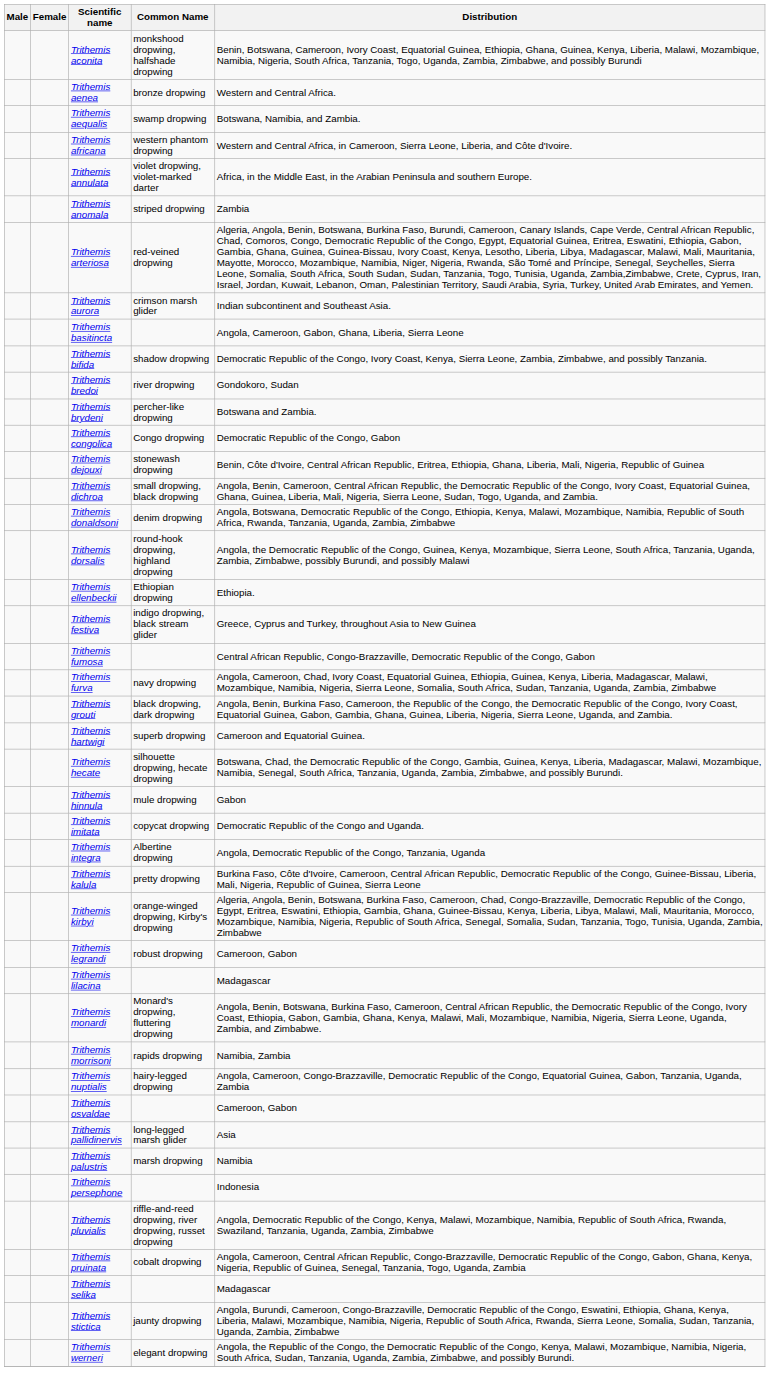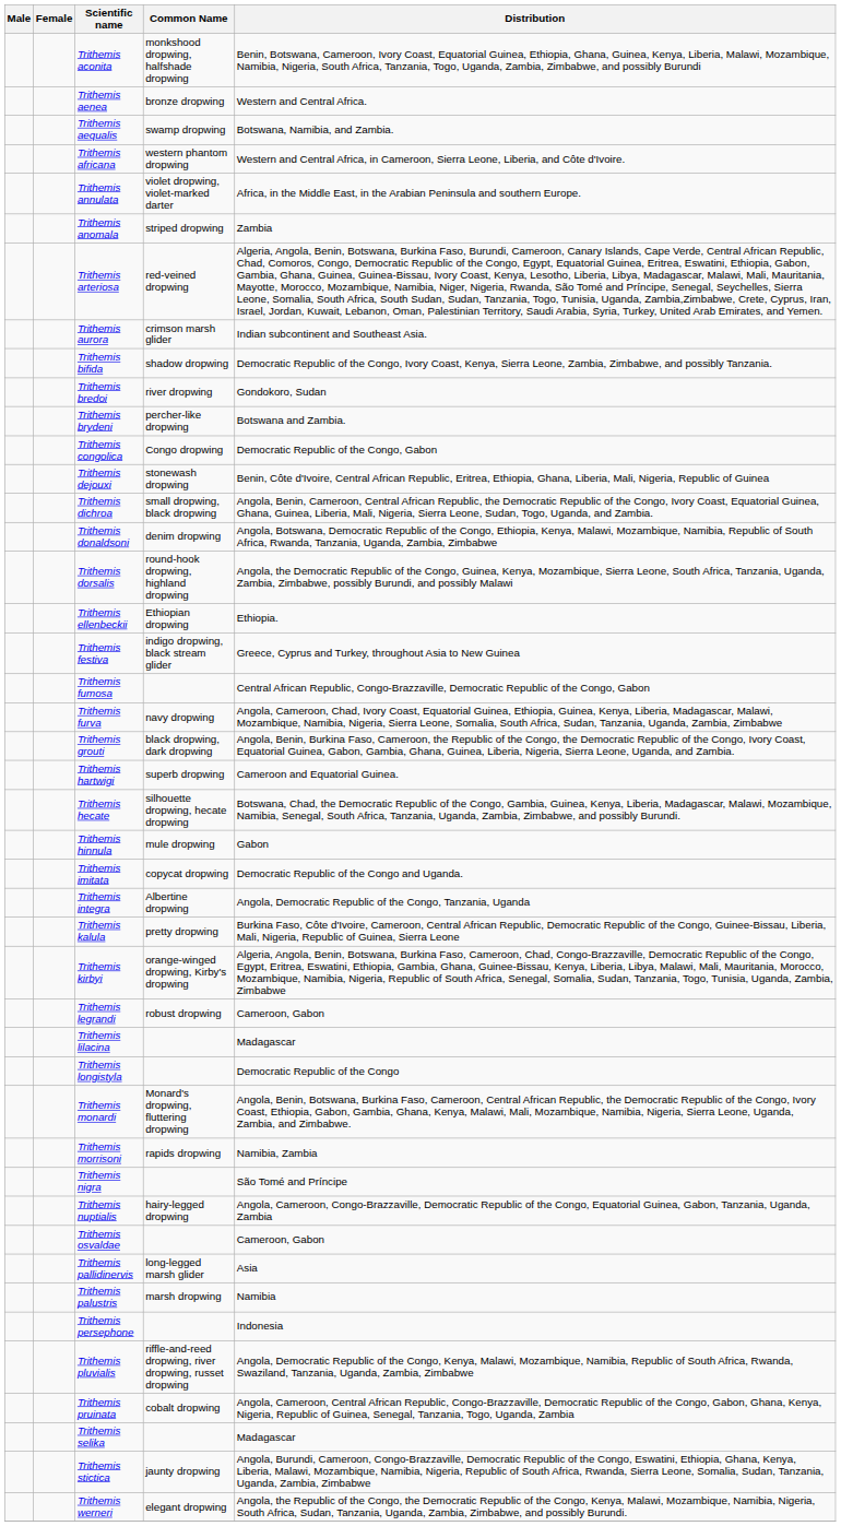- row: Trithemis basitincta | Angola, Cameroon, Gabon, Ghana, Liberia, Sierra Leone
+ row: Trithemis longistyla | Democratic Republic of the Congo
+ row: Trithemis nigra | São Tomé and Príncipe
